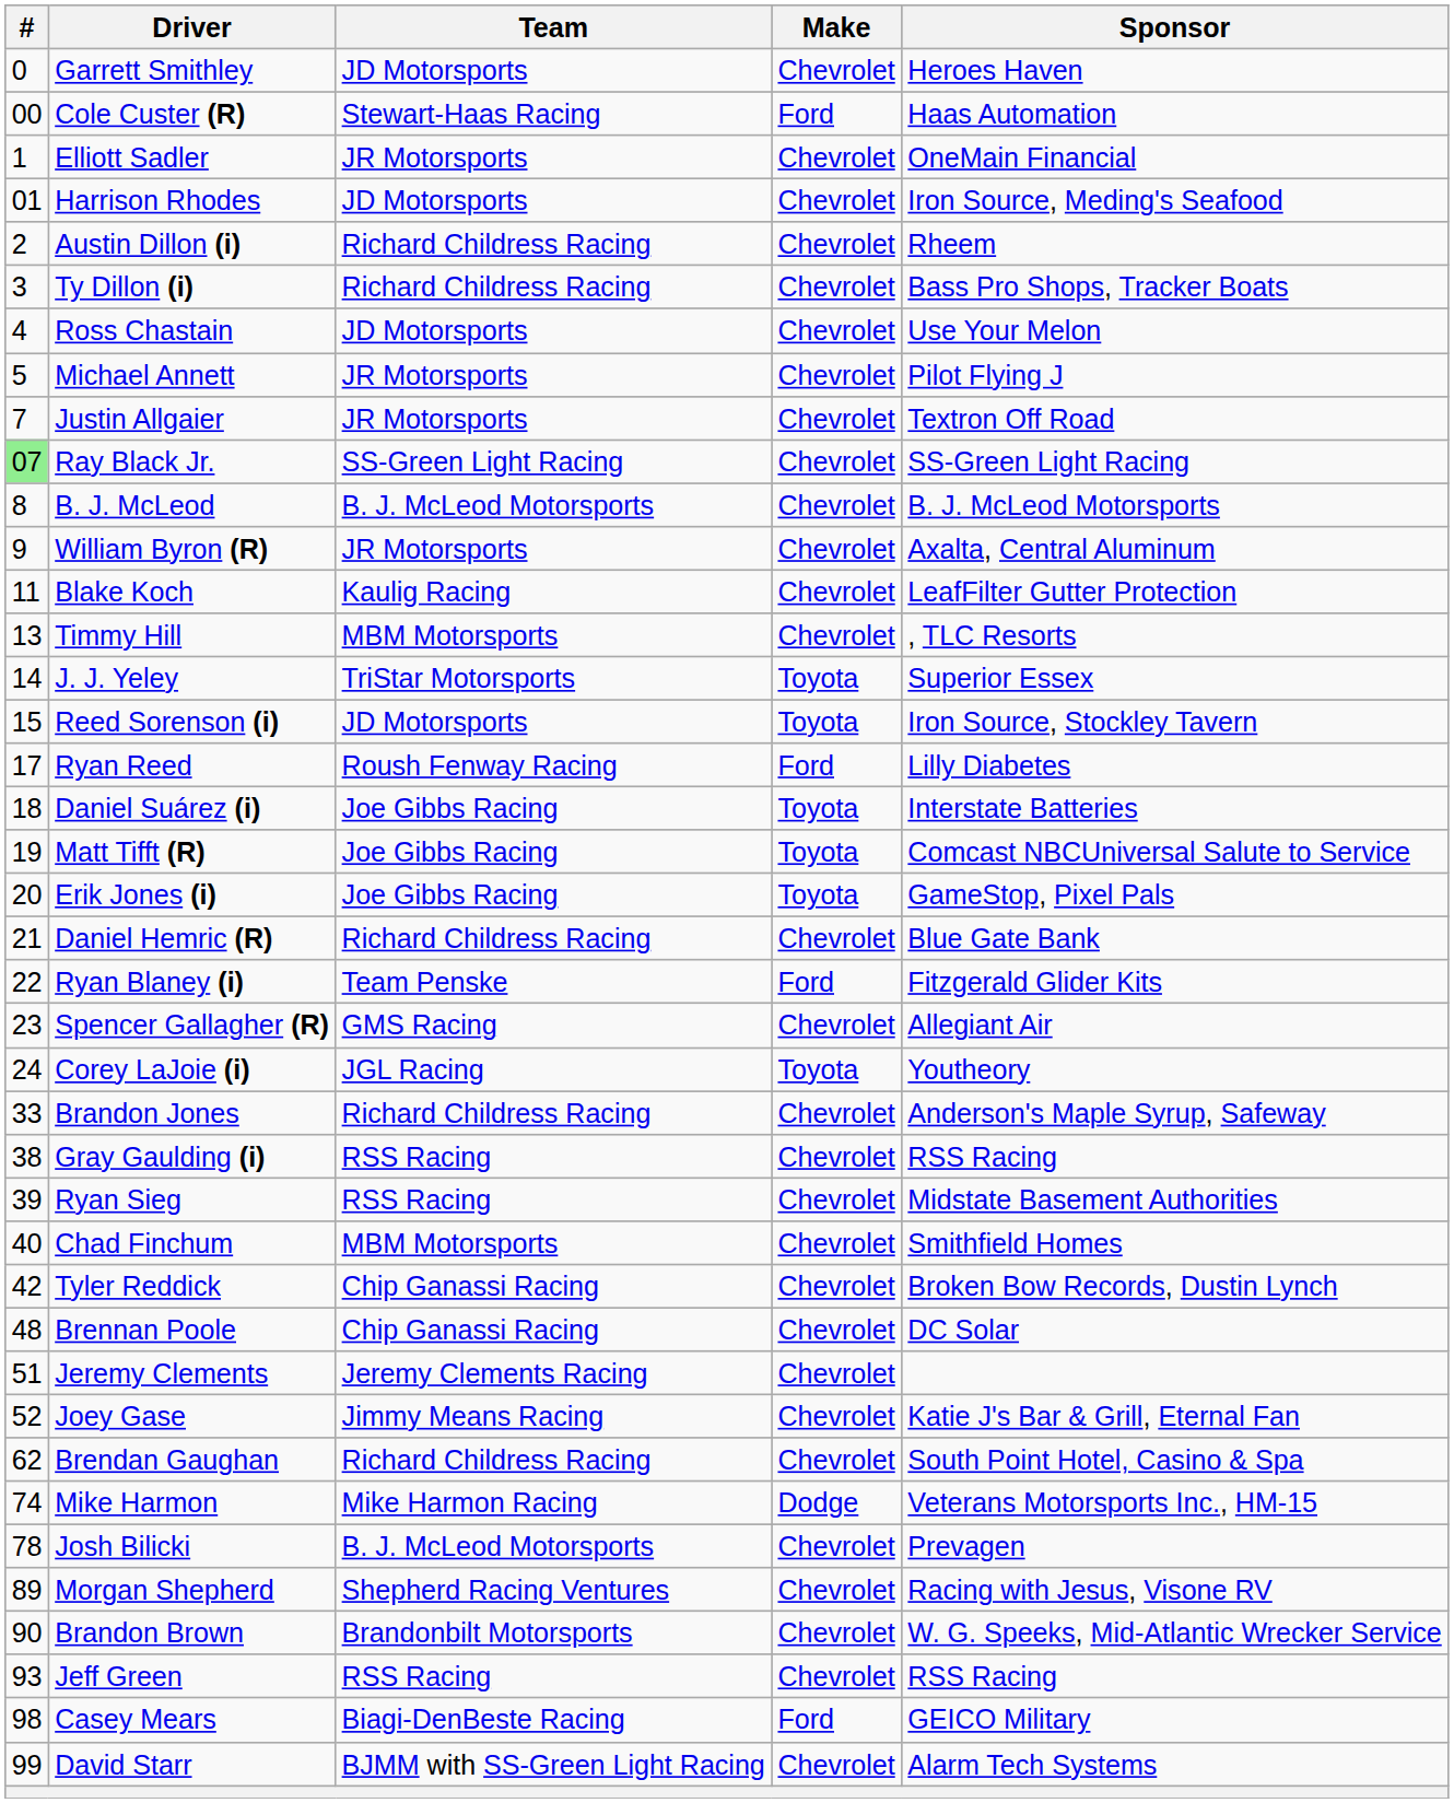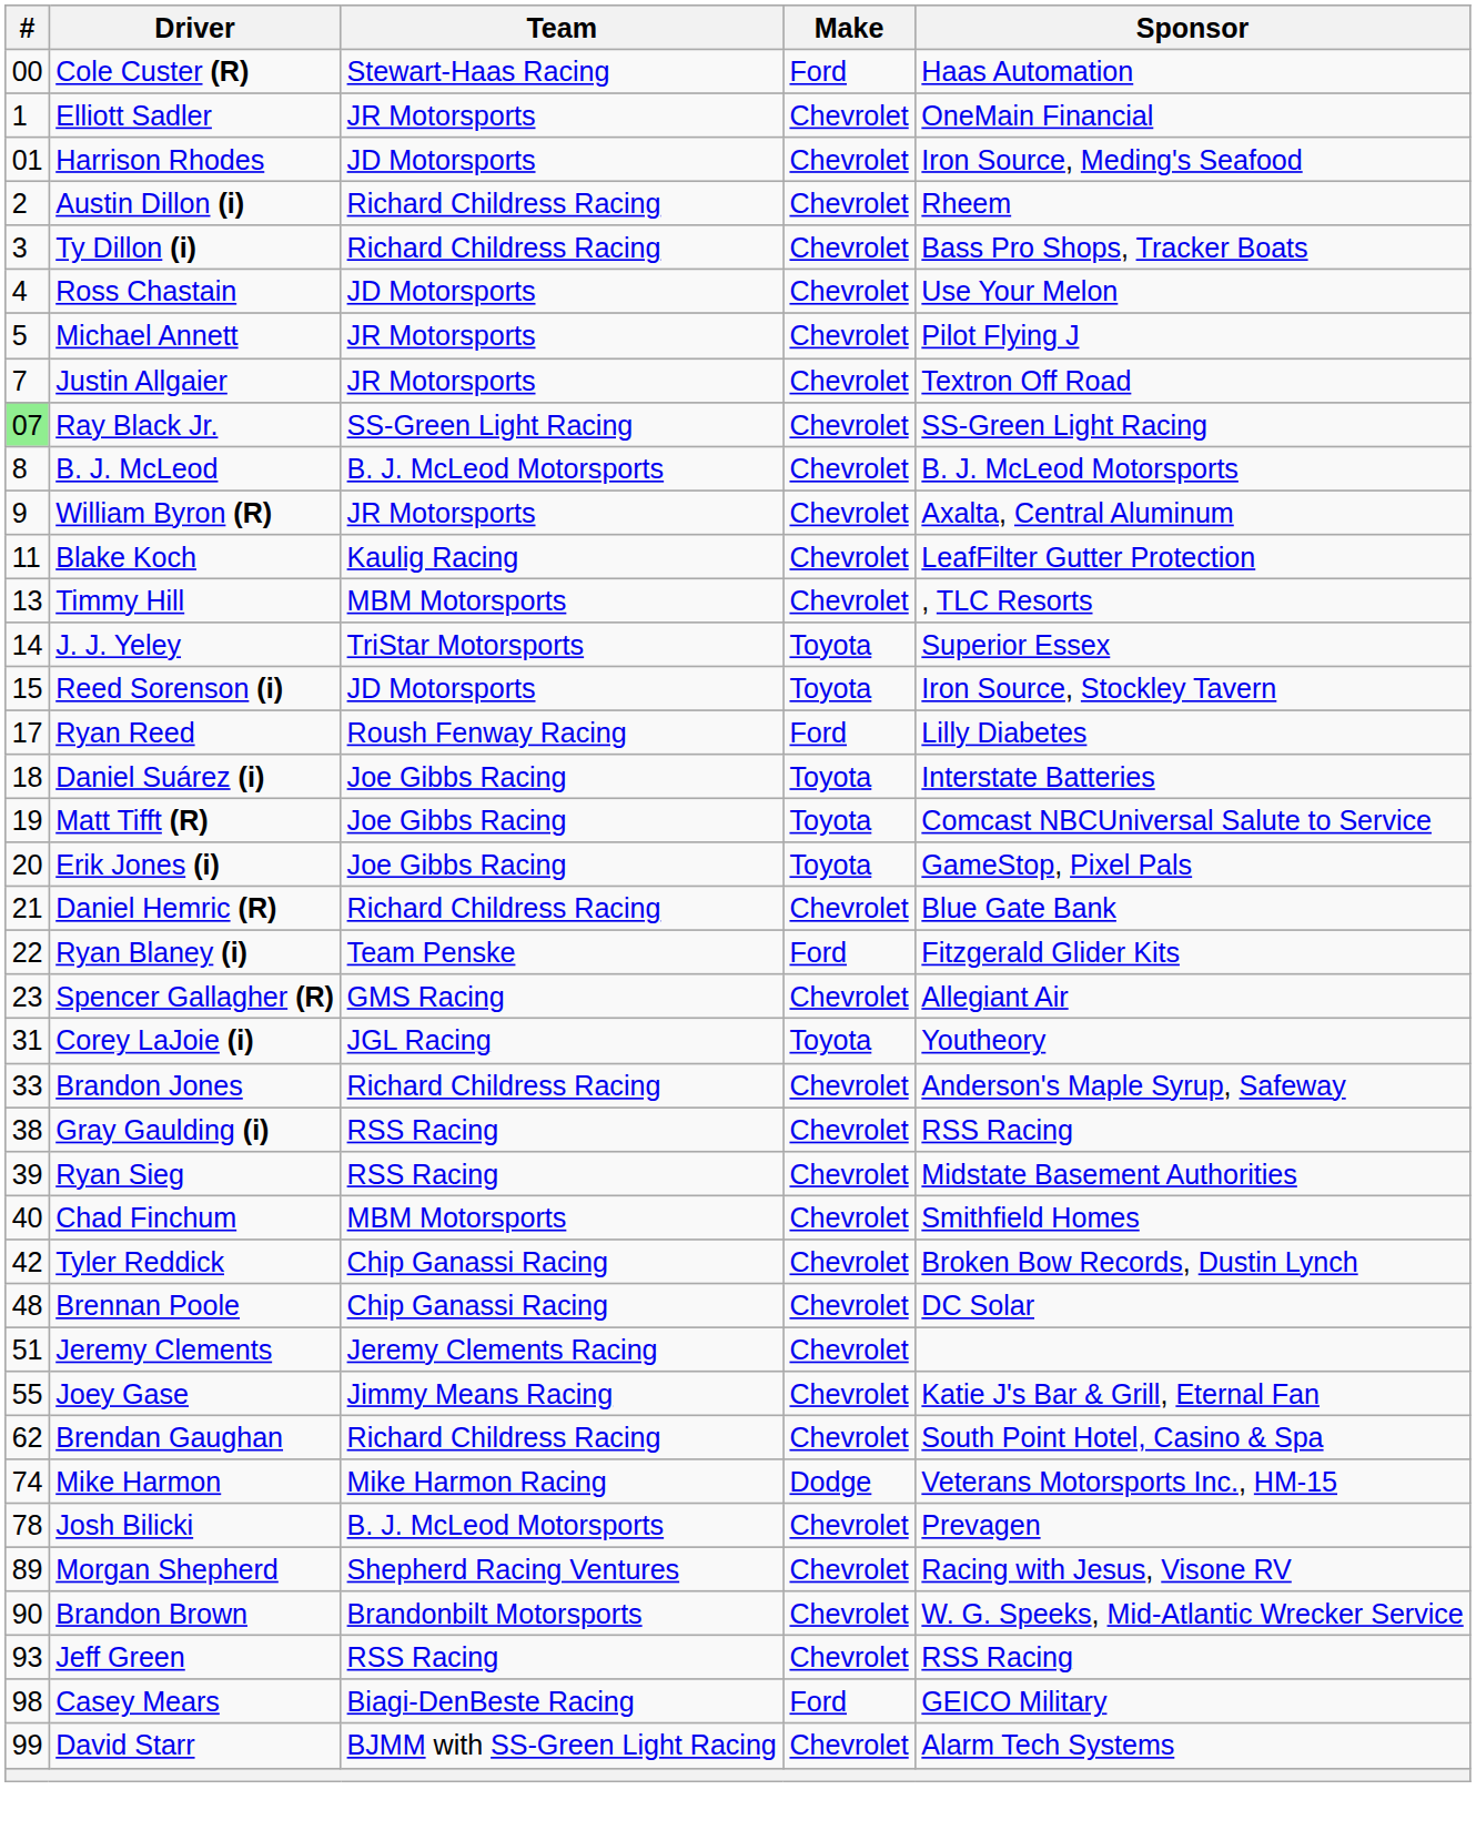- row: 0 | Garrett Smithley | JD Motorsports | Chevrolet | Heroes Haven
Corey LaJoie (i) | #: 24 -> 31
Joey Gase | #: 52 -> 55
